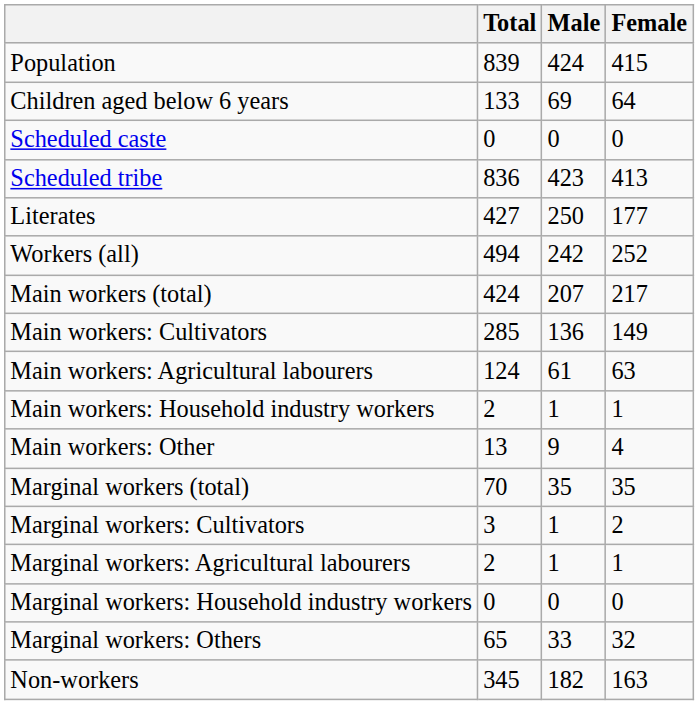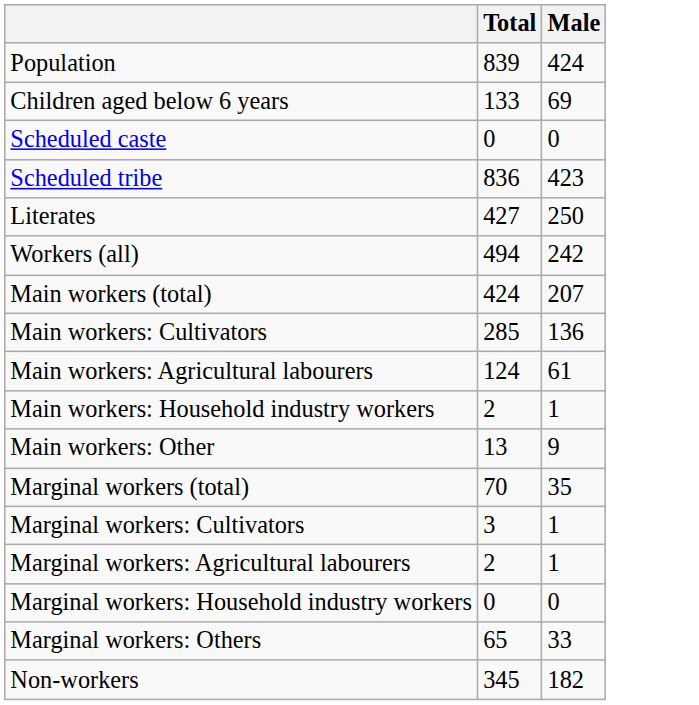- column: Female | 415 | 64 | 0 | 413 | 177 | 252 | 217 | 149 | 63 | 1 | 4 | 35 | 2 | 1 | 0 | 32 | 163
